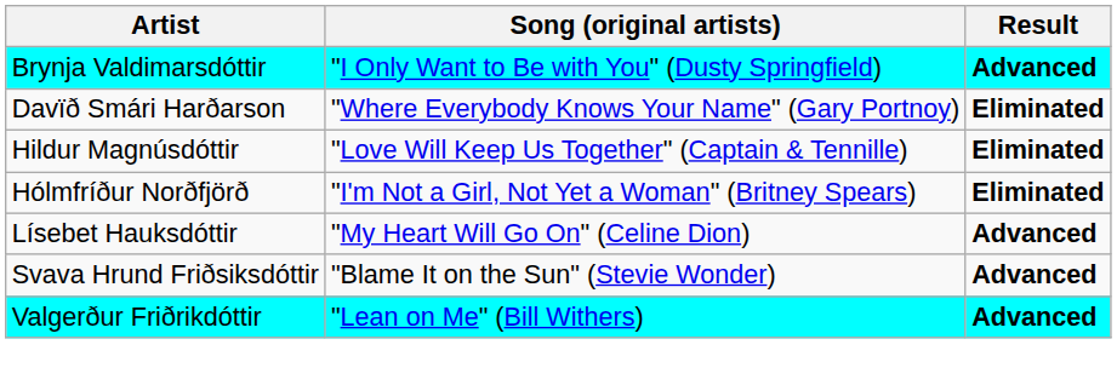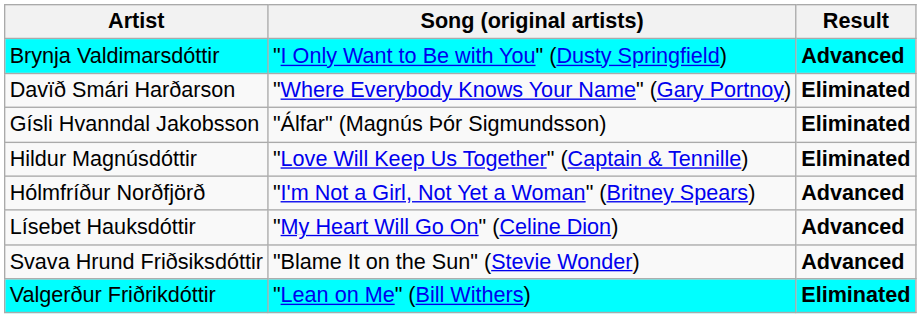+ row: Gísli Hvanndal Jakobsson | "Álfar" (Magnús Þór Sigmundsson) | Eliminated
Hólmfríður Norðfjörð | Result: Eliminated -> Advanced
Valgerður Friðrikdóttir | Result: Advanced -> Eliminated
